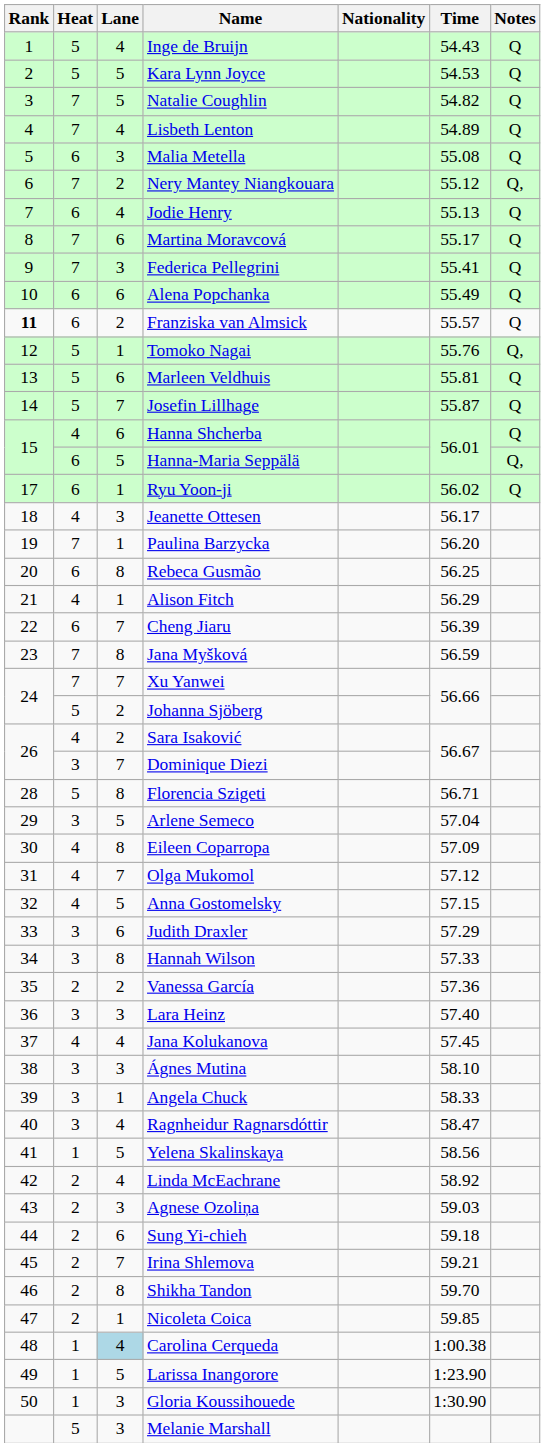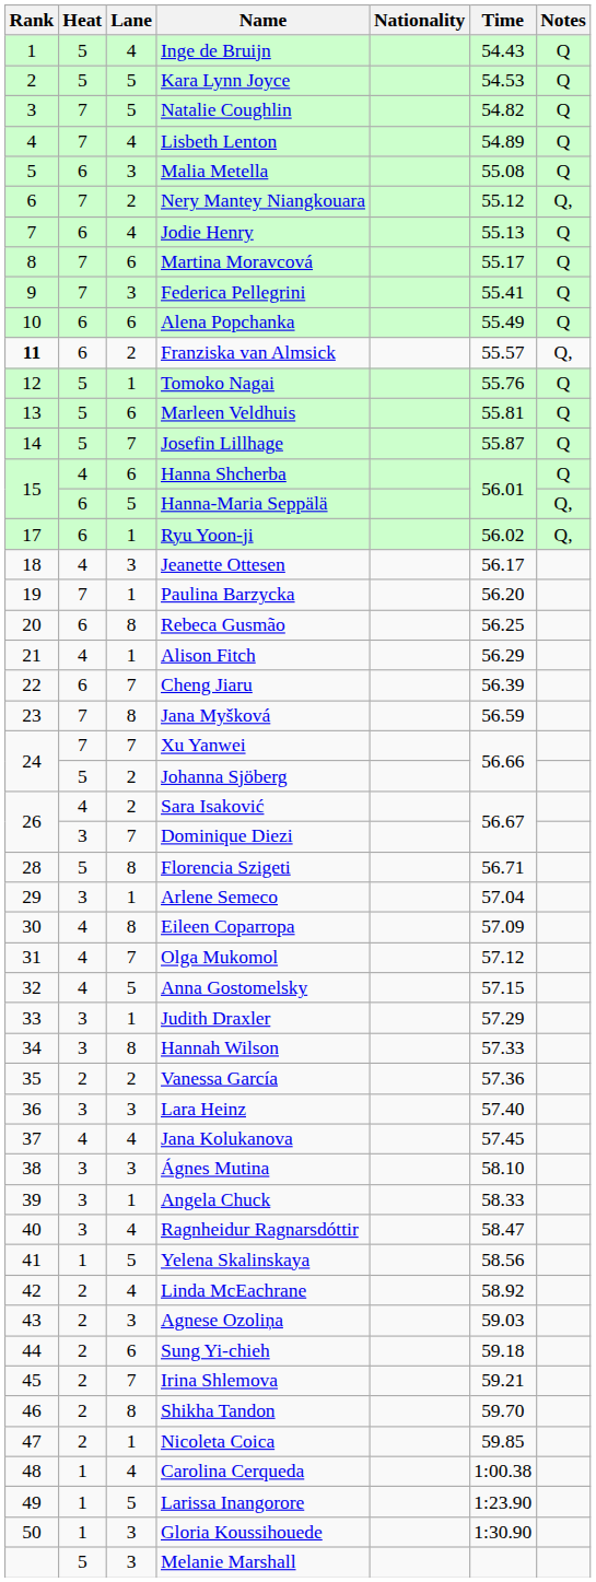Franziska van Almsick | Notes: Q -> Q,
Tomoko Nagai | Notes: Q, -> Q
Ryu Yoon-ji | Notes: Q -> Q,
Arlene Semeco | Lane: 5 -> 1
Judith Draxler | Lane: 6 -> 1
Carolina Cerqueda | Lane: lightblue background -> no background
